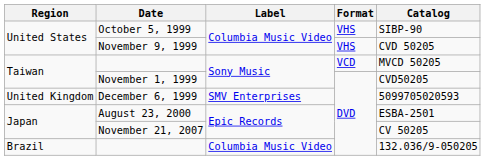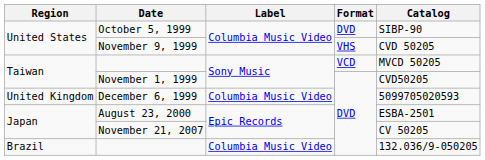October 5, 1999 | Format: VHS -> DVD
December 6, 1999 | Label: SMV Enterprises -> Columbia Music Video
